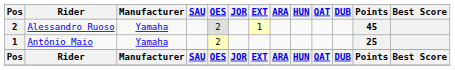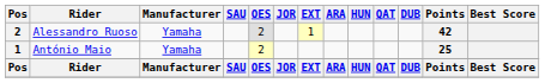Alessandro Ruoso | Points: 45 -> 42
